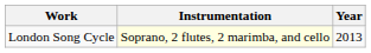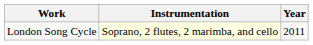London Song Cycle | Year: 2013 -> 2011
